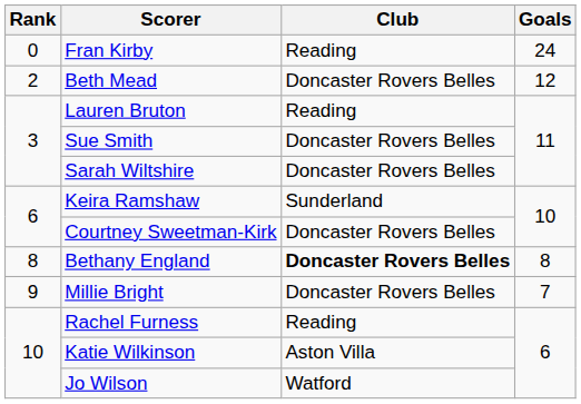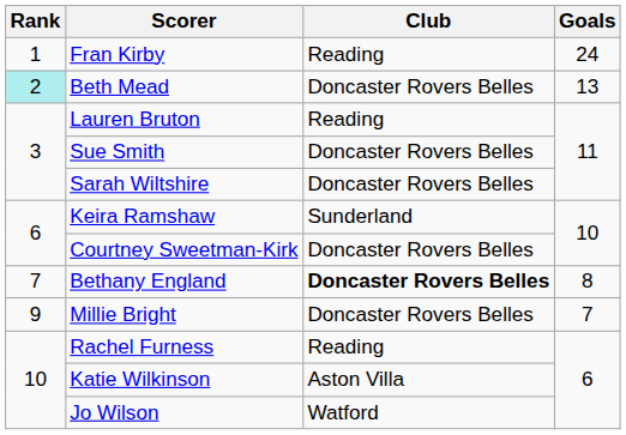Fran Kirby | Rank: 0 -> 1
Beth Mead | Rank: no background -> paleturquoise background
Beth Mead | Goals: 12 -> 13
Bethany England | Rank: 8 -> 7
